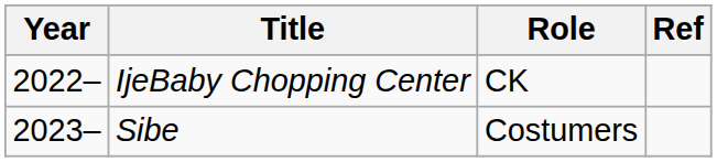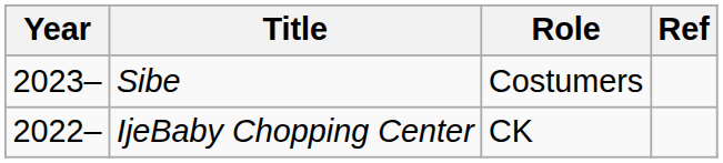rows swapped: IjeBaby Chopping Center <-> Sibe
